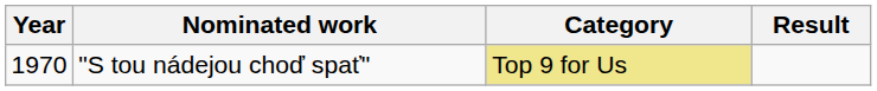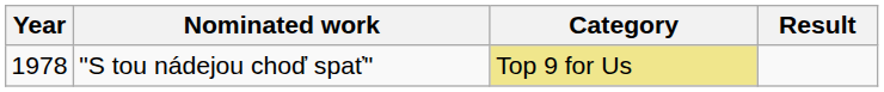"S tou nádejou choď spať" | Year: 1970 -> 1978
